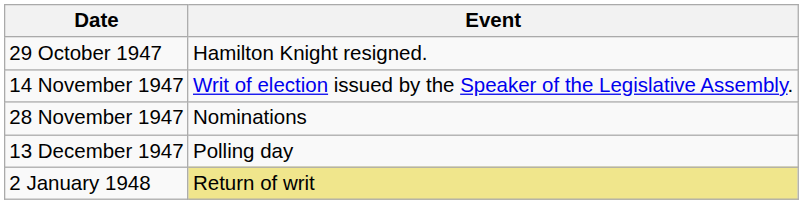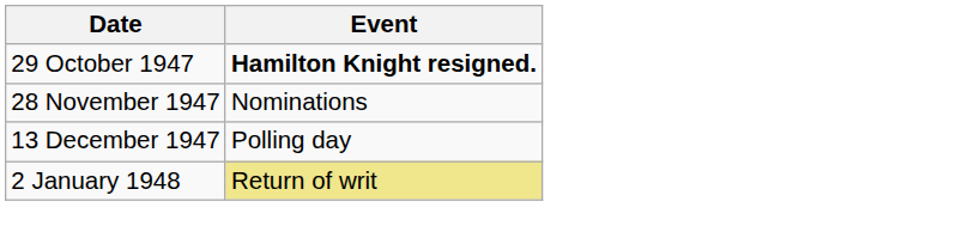29 October 1947 | Event: normal -> bold
- row: 14 November 1947 | Writ of election issued by the Speaker of the Legislative Assembly.
